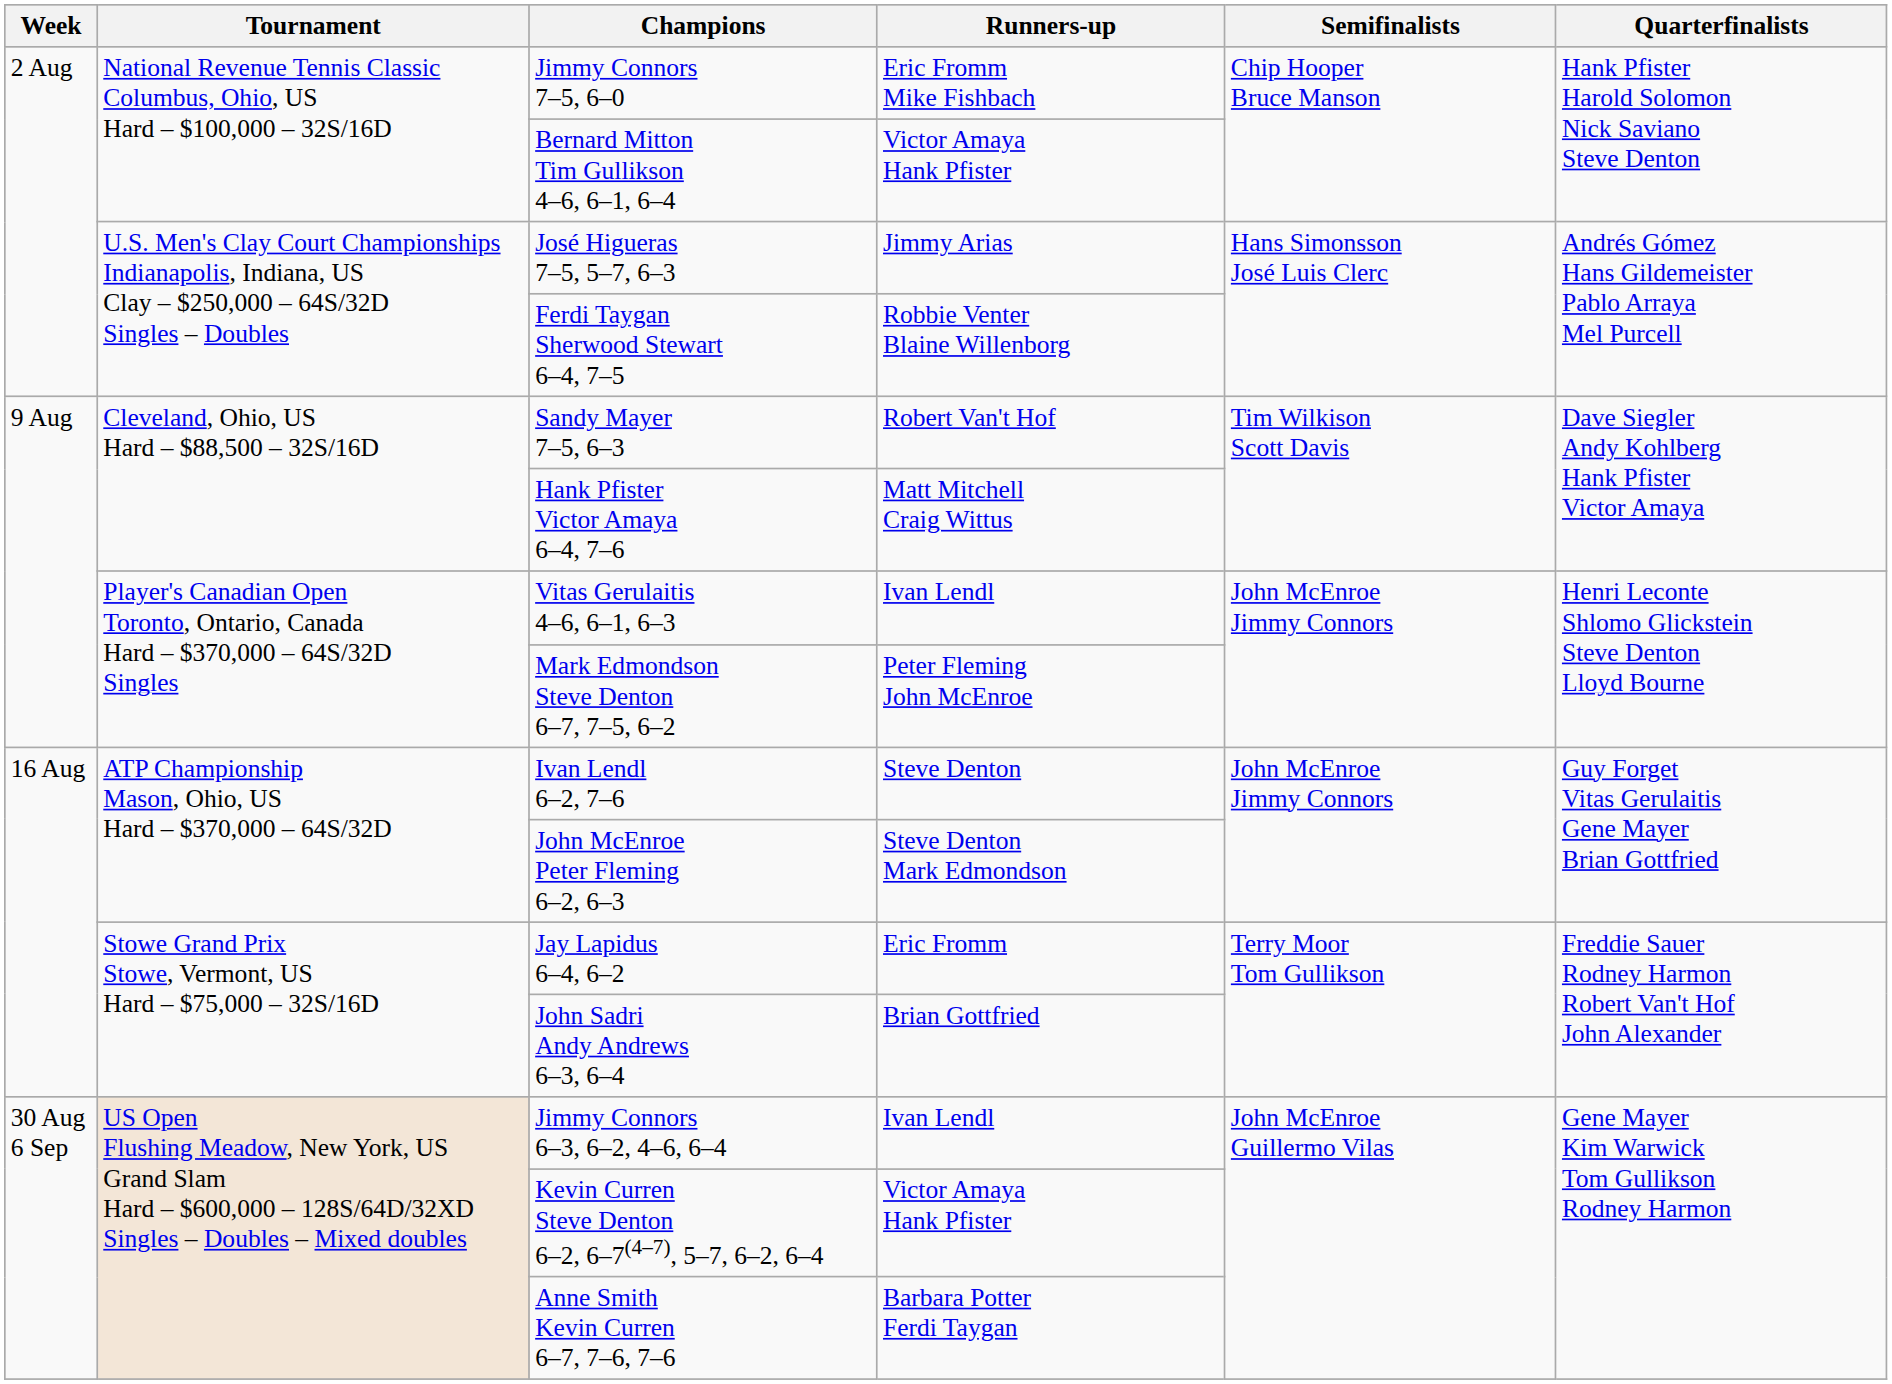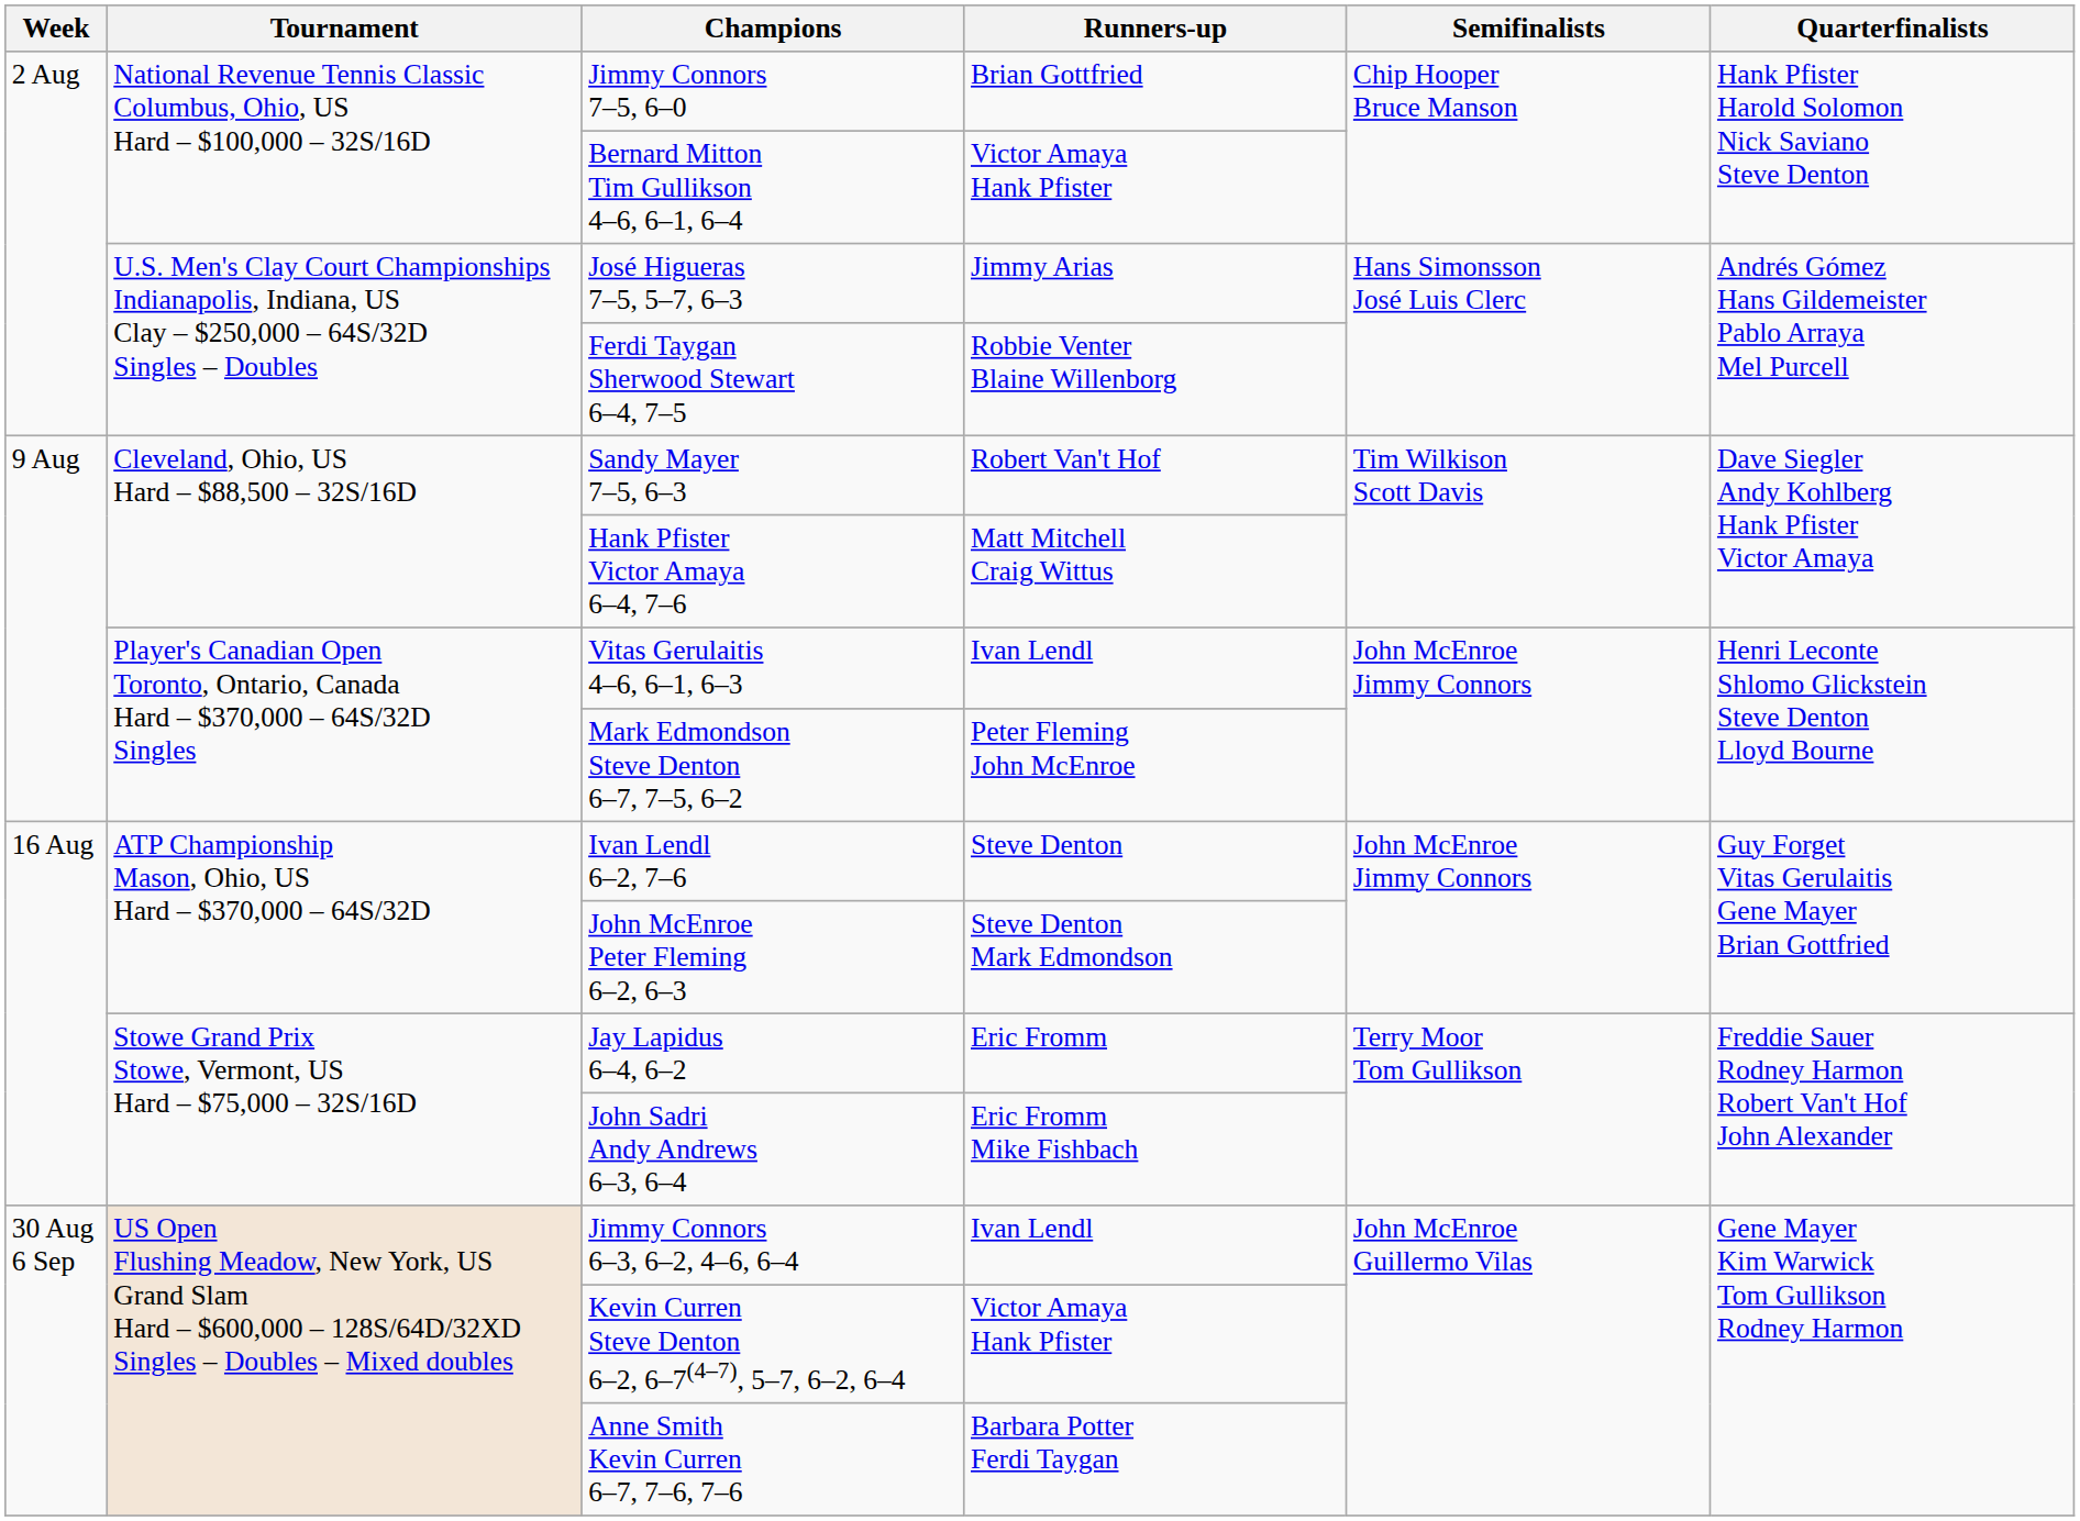Jimmy Connors 7–5, 6–0 | Runners-up: Eric Fromm Mike Fishbach -> Brian Gottfried
John Sadri Andy Andrews 6–3, 6–4 | Runners-up: Brian Gottfried -> Eric Fromm Mike Fishbach
